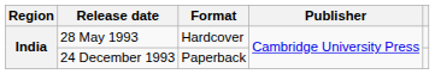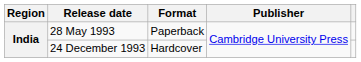28 May 1993 | Format: Hardcover -> Paperback
24 December 1993 | Format: Paperback -> Hardcover
